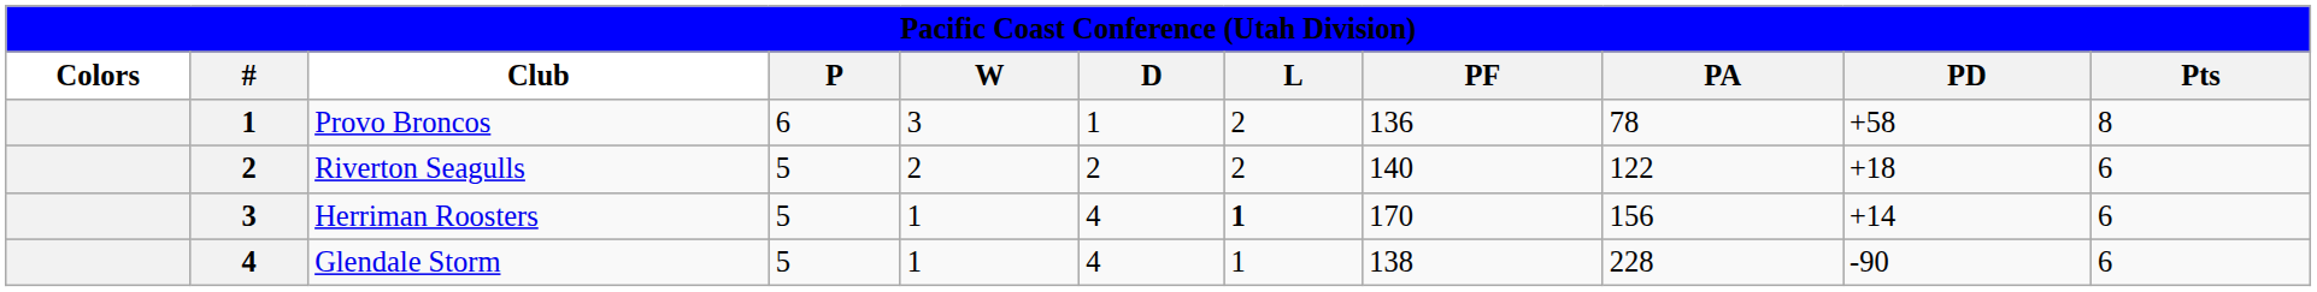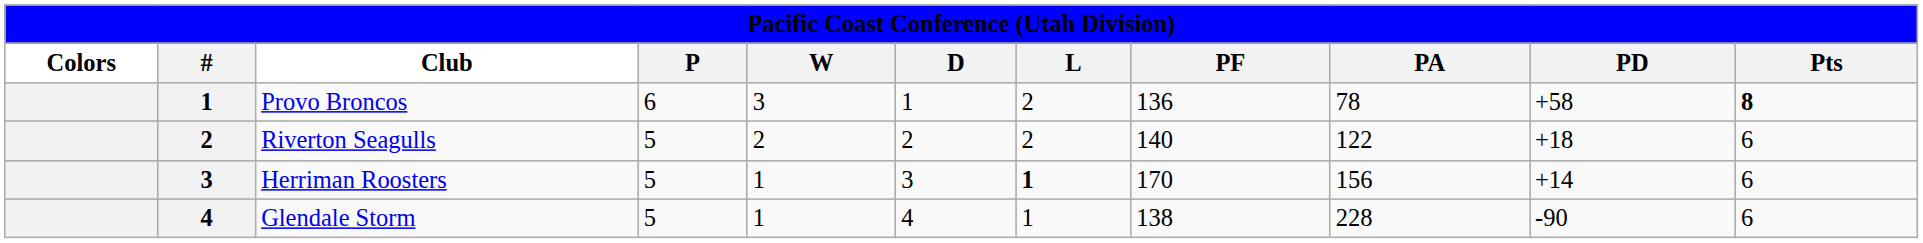Provo Broncos | Pts: normal -> bold
Herriman Roosters | D: 4 -> 3
